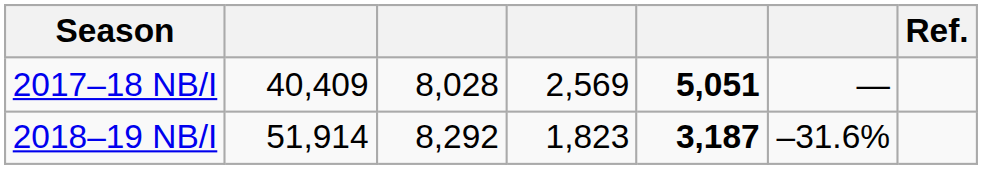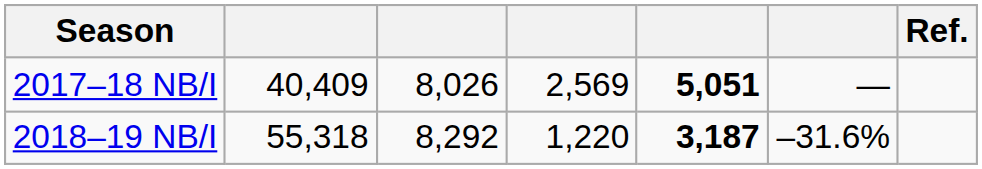2017–18 NB/I | column 3: 8,028 -> 8,026
2018–19 NB/I | column 2: 51,914 -> 55,318
2018–19 NB/I | column 4: 1,823 -> 1,220
